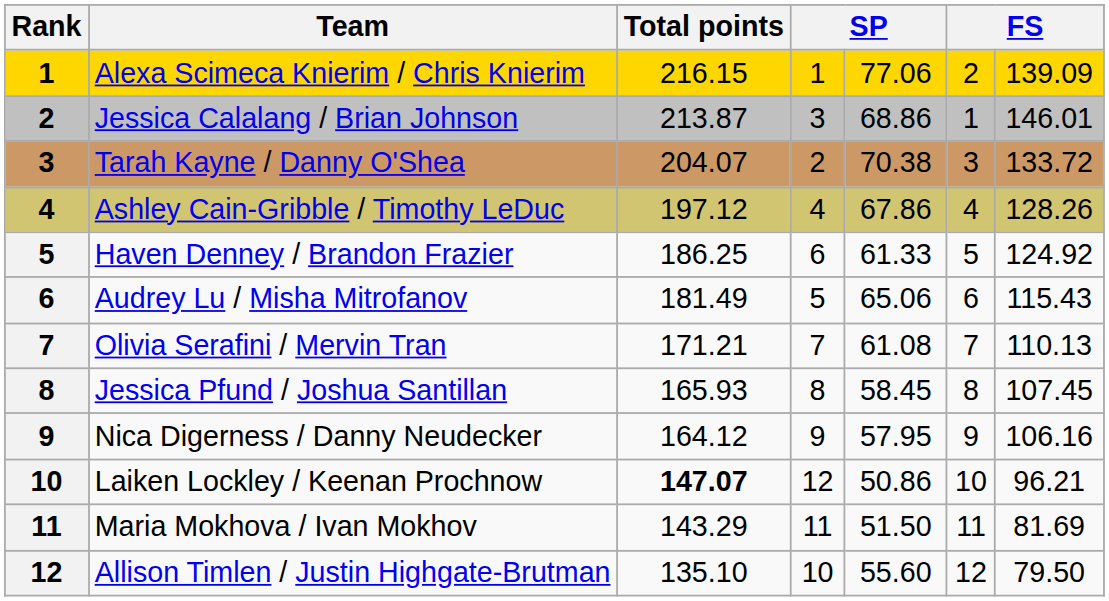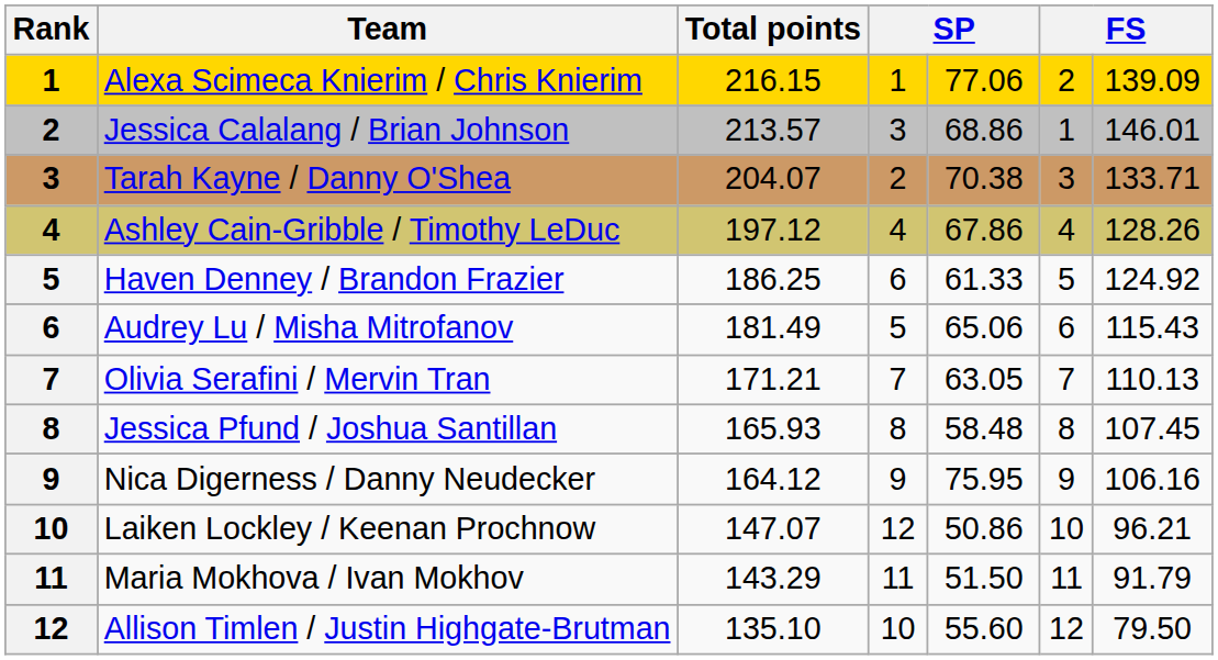Jessica Calalang / Brian Johnson | Total points: 213.87 -> 213.57
Tarah Kayne / Danny O'Shea | column 7: 133.72 -> 133.71
Olivia Serafini / Mervin Tran | column 5: 61.08 -> 63.05
Jessica Pfund / Joshua Santillan | column 5: 58.45 -> 58.48
Nica Digerness / Danny Neudecker | column 5: 57.95 -> 75.95
Laiken Lockley / Keenan Prochnow | Total points: bold -> normal
Maria Mokhova / Ivan Mokhov | column 7: 81.69 -> 91.79
